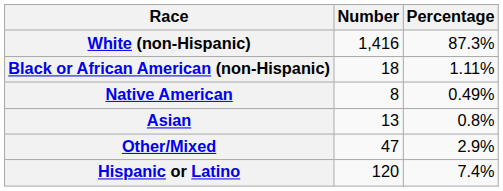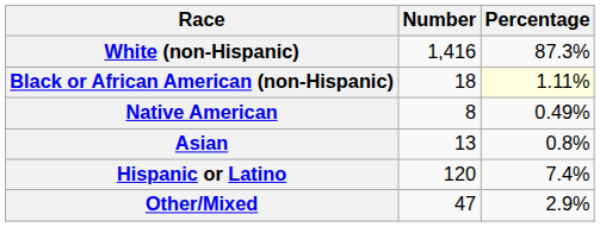Black or African American (non-Hispanic) | Percentage: no background -> lightyellow background
rows swapped: Other/Mixed <-> Hispanic or Latino
